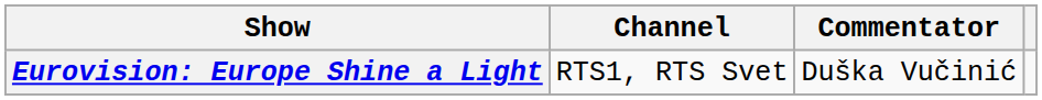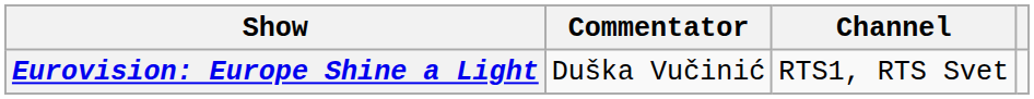columns swapped: Commentator <-> Channel
